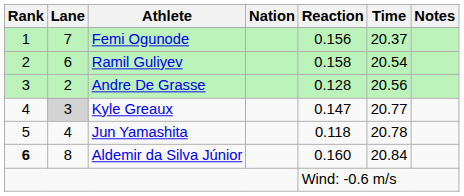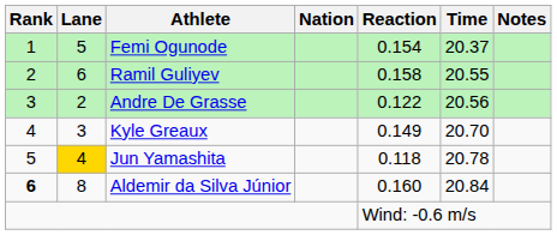Femi Ogunode | Lane: 7 -> 5
Femi Ogunode | Reaction: 0.156 -> 0.154
Ramil Guliyev | Time: 20.54 -> 20.55
Andre De Grasse | Reaction: 0.128 -> 0.122
Kyle Greaux | Lane: lightgrey background -> no background
Kyle Greaux | Reaction: 0.147 -> 0.149
Kyle Greaux | Time: 20.77 -> 20.70
Jun Yamashita | Lane: no background -> gold background
